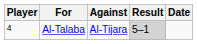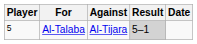Al-Talaba | Player: 4 -> 5
